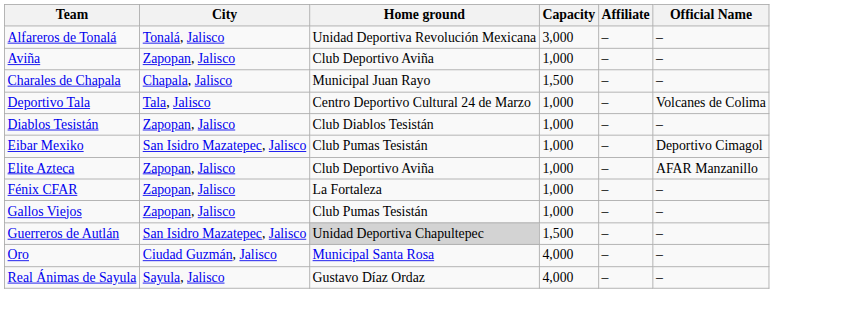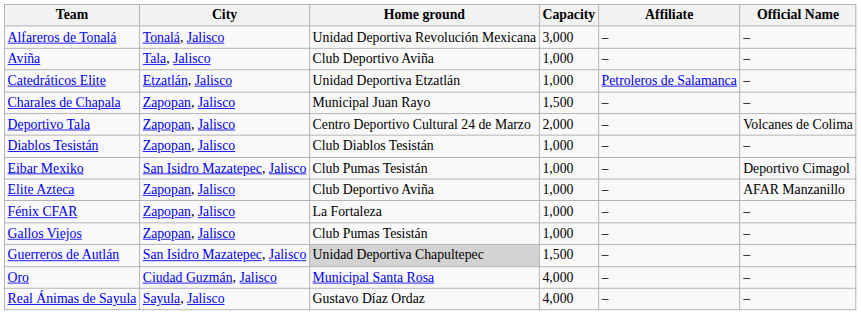Aviña | City: Zapopan, Jalisco -> Tala, Jalisco
+ row: Catedráticos Elite | Etzatlán, Jalisco | Unidad Deportiva Etzatlán | 1,000 | Petroleros de Salamanca | –
Charales de Chapala | City: Chapala, Jalisco -> Zapopan, Jalisco
Deportivo Tala | City: Tala, Jalisco -> Zapopan, Jalisco
Deportivo Tala | Capacity: 1,000 -> 2,000
